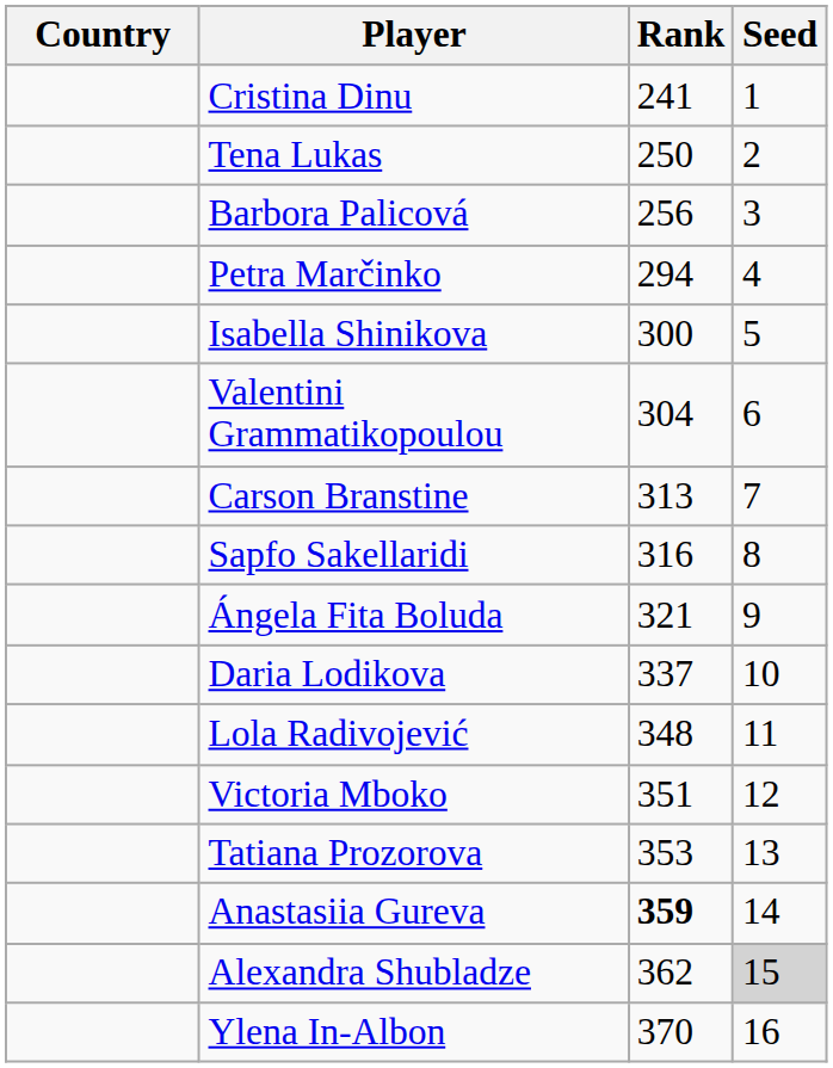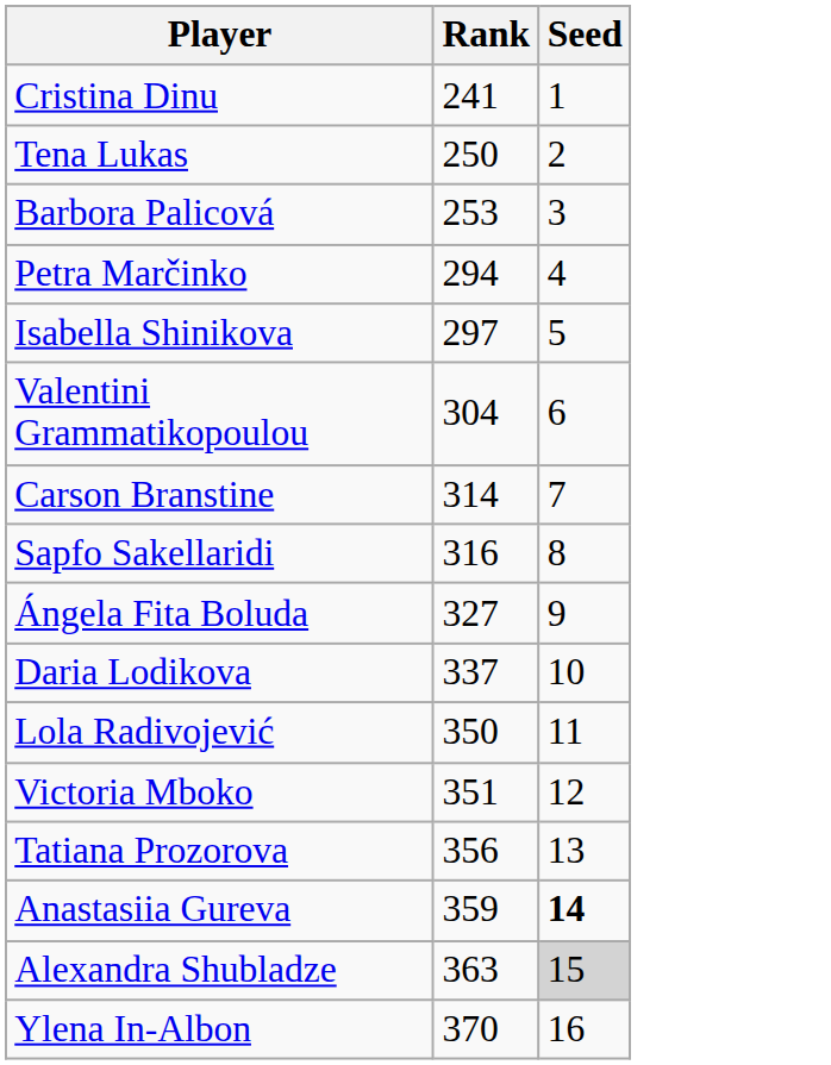- column: Country
Barbora Palicová | Rank: 256 -> 253
Isabella Shinikova | Rank: 300 -> 297
Carson Branstine | Rank: 313 -> 314
Ángela Fita Boluda | Rank: 321 -> 327
Lola Radivojević | Rank: 348 -> 350
Tatiana Prozorova | Rank: 353 -> 356
Anastasiia Gureva | Rank: bold -> normal
Anastasiia Gureva | Seed: normal -> bold
Alexandra Shubladze | Rank: 362 -> 363
